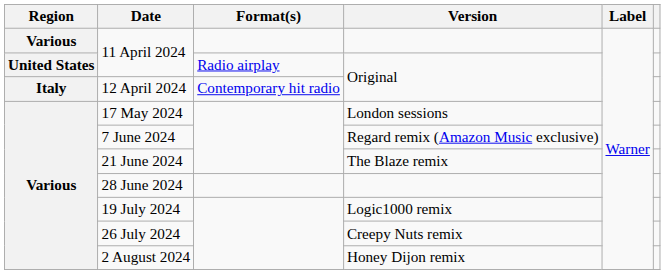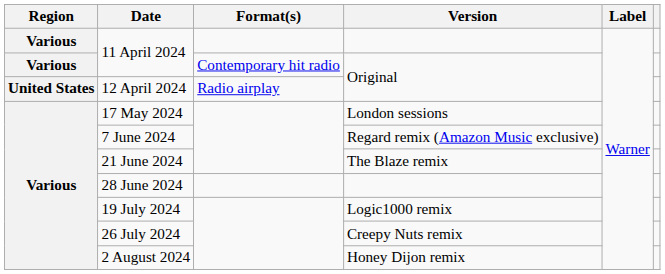11 April 2024 / Original | Region: United States -> Various
11 April 2024 / Original | Format(s): Radio airplay -> Contemporary hit radio
12 April 2024 | Region: Italy -> United States
12 April 2024 | Format(s): Contemporary hit radio -> Radio airplay
